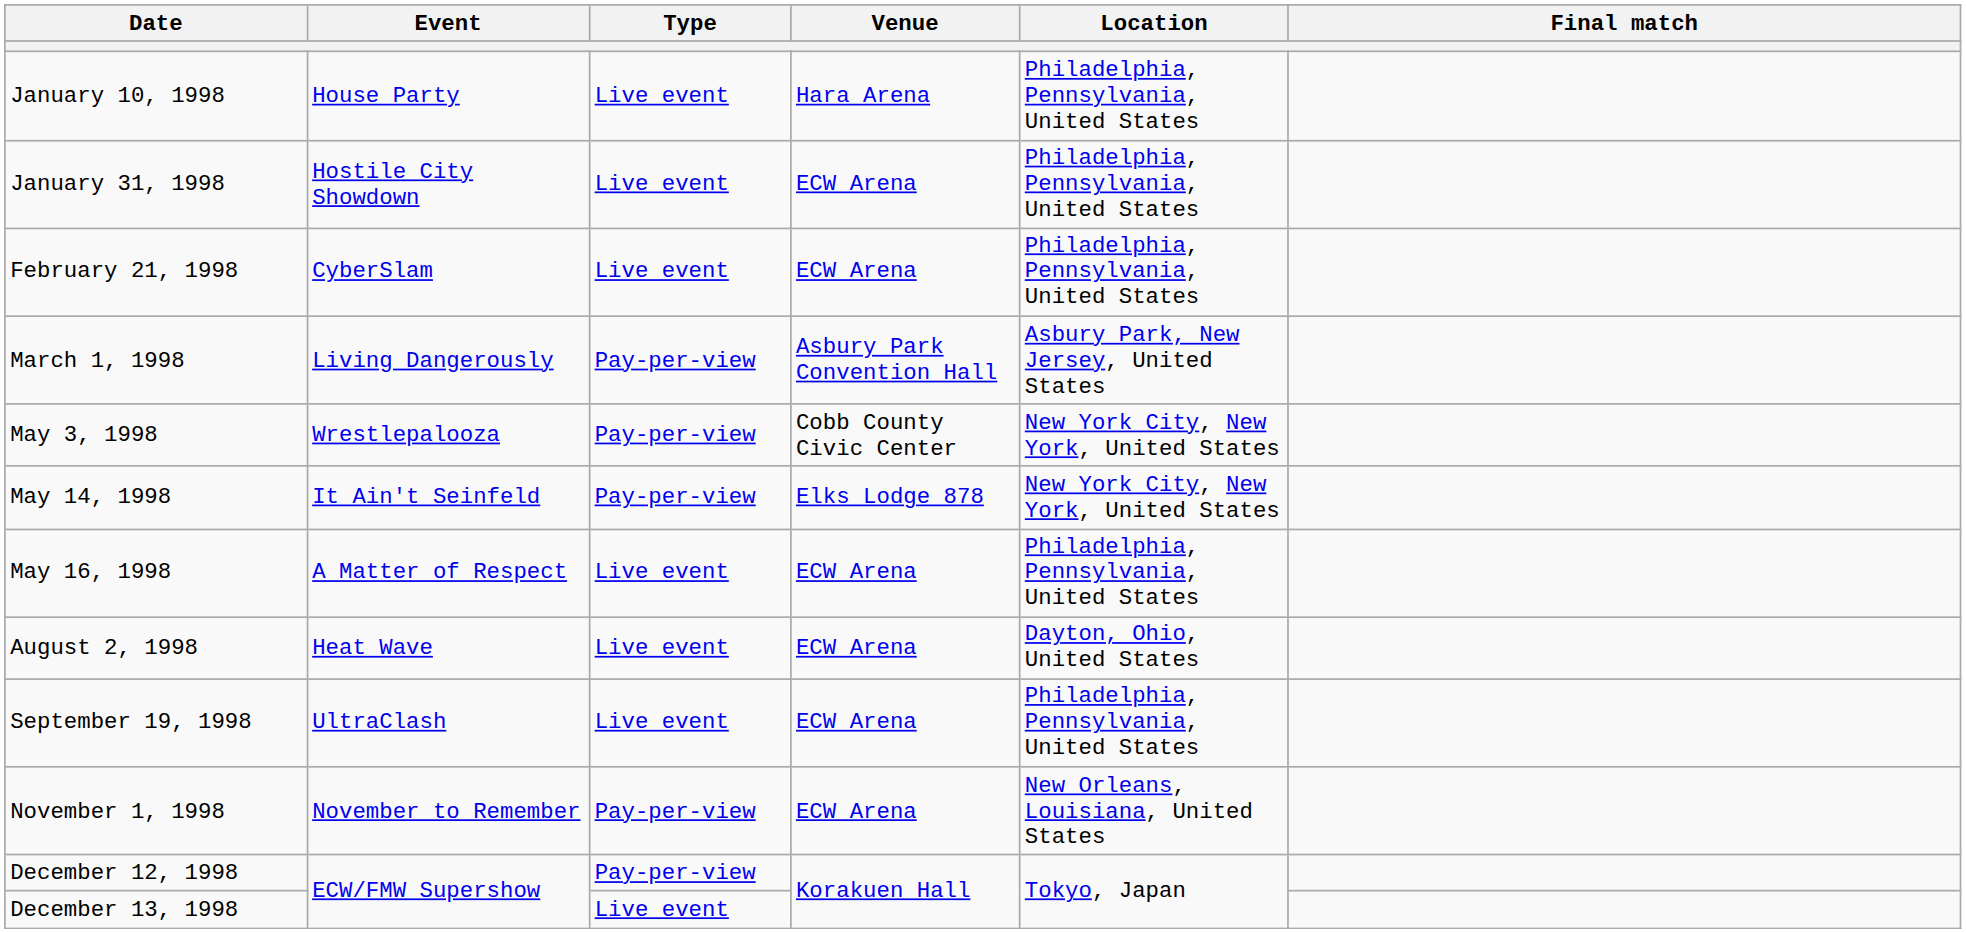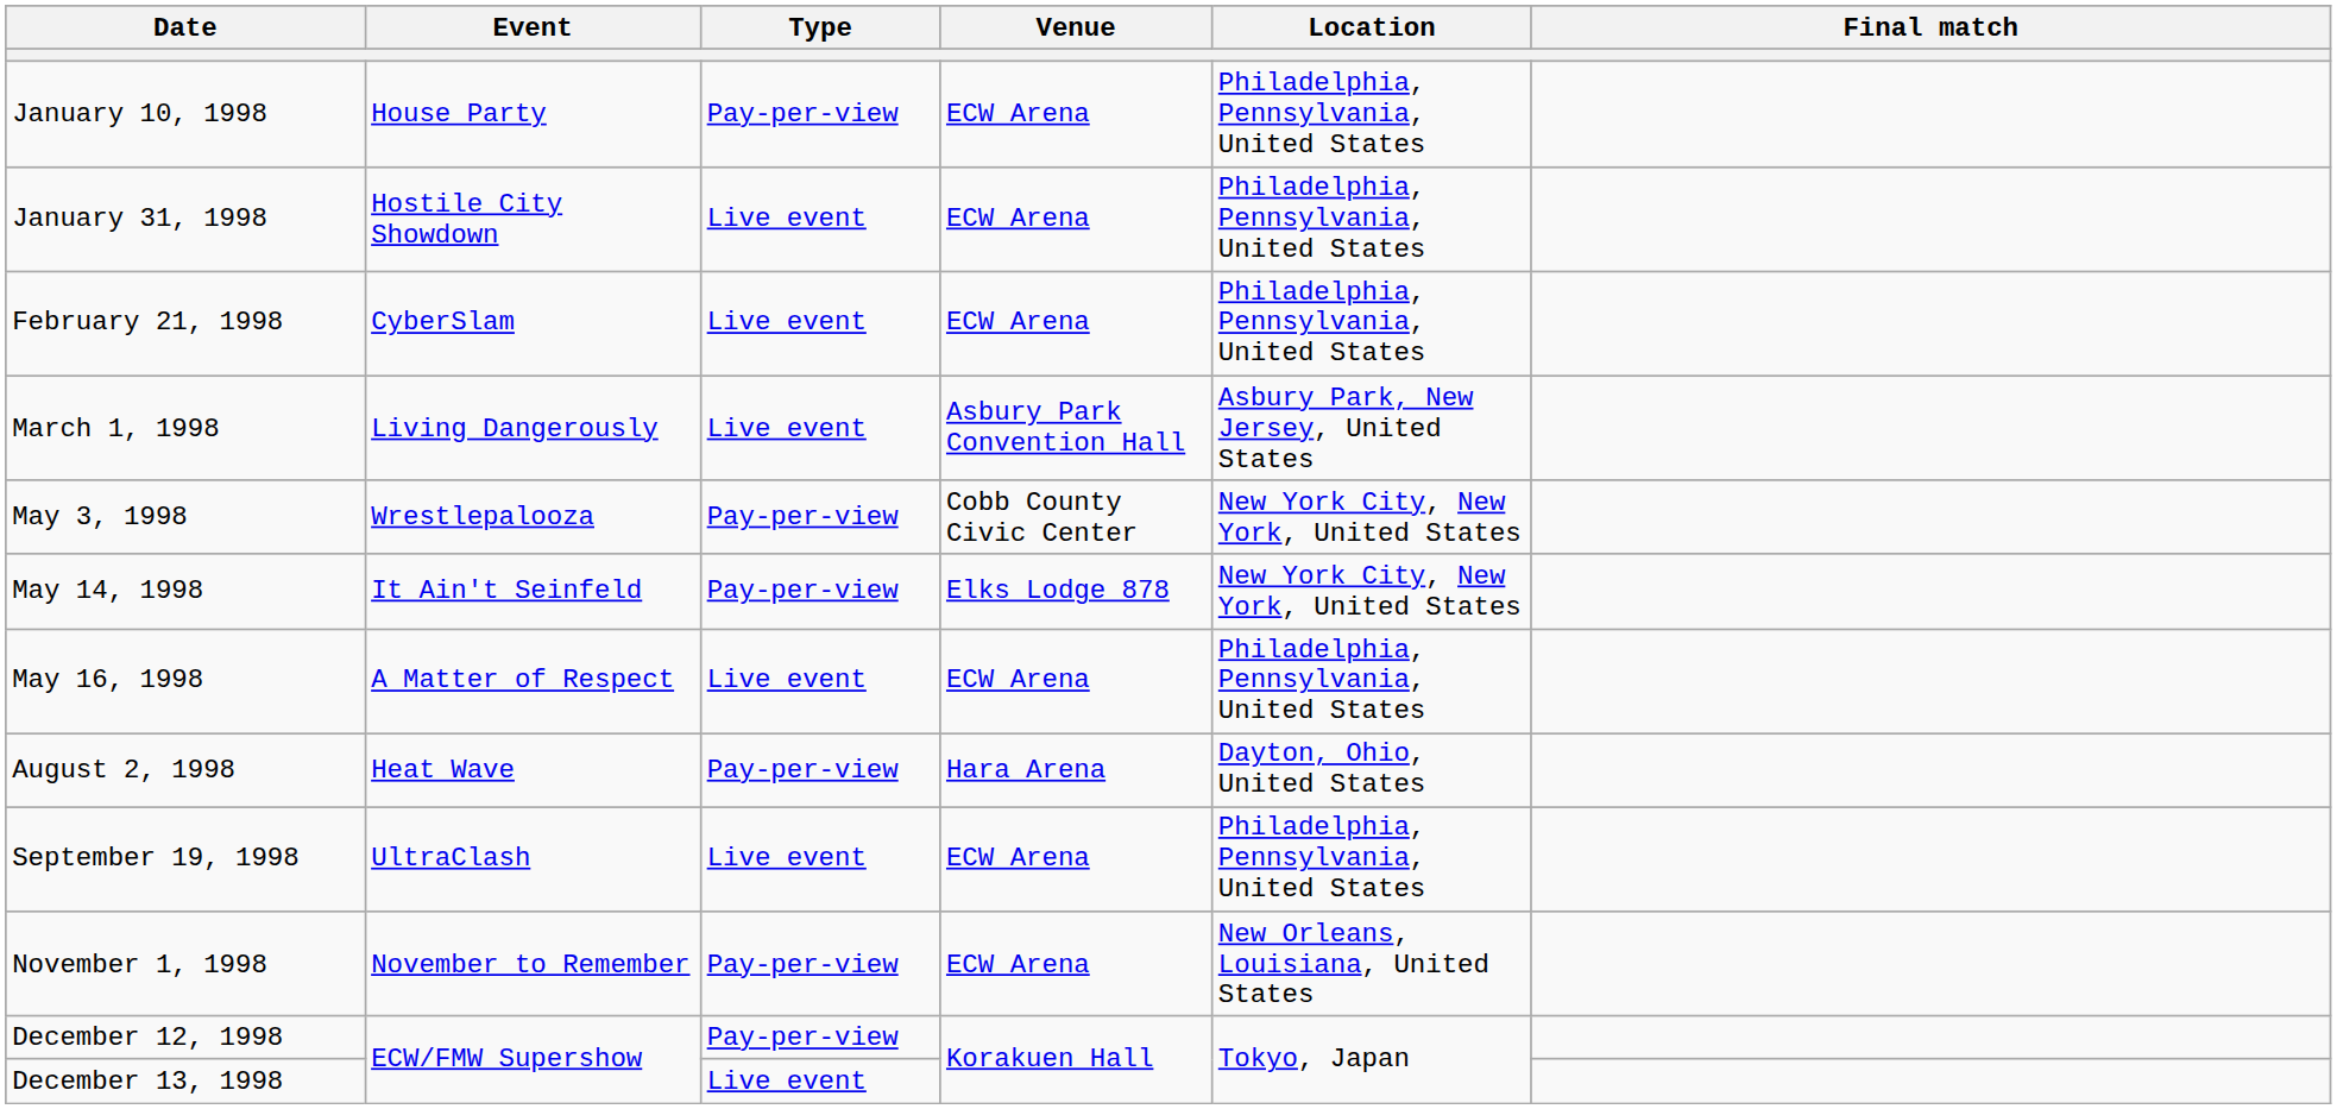January 10, 1998 | Type: Live event -> Pay-per-view
January 10, 1998 | Venue: Hara Arena -> ECW Arena
March 1, 1998 | Type: Pay-per-view -> Live event
August 2, 1998 | Type: Live event -> Pay-per-view
August 2, 1998 | Venue: ECW Arena -> Hara Arena
